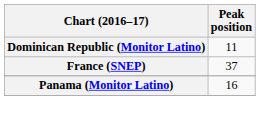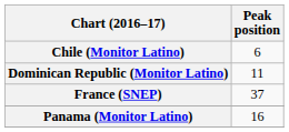+ row: Chile (Monitor Latino) | 6
